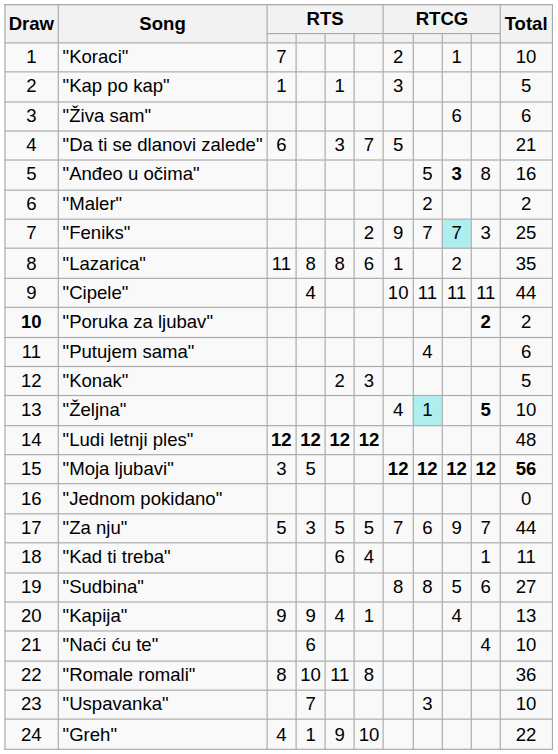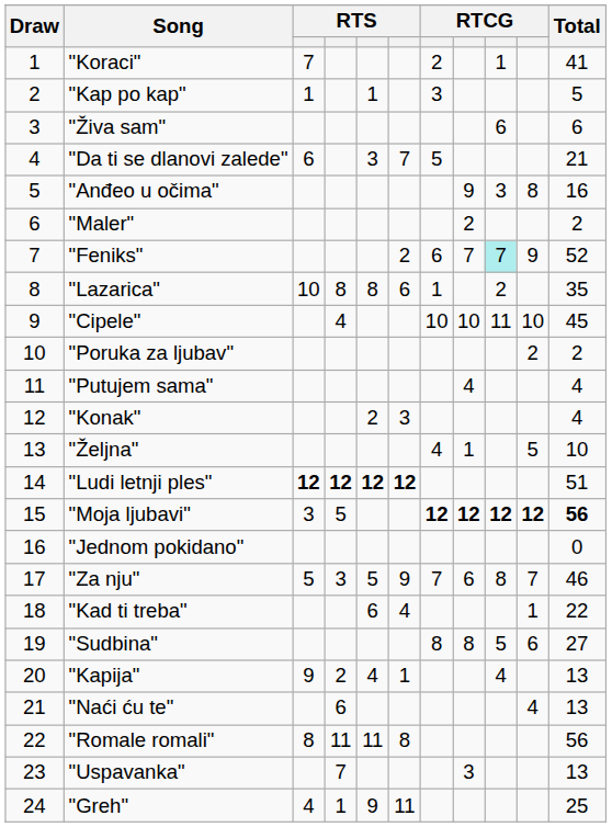"Koraci" | Total: 10 -> 41
"Anđeo u očima" | column 8: 5 -> 9
"Anđeo u očima" | column 9: bold -> normal
"Feniks" | column 7: 9 -> 6
"Feniks" | column 10: 3 -> 9
"Feniks" | Total: 25 -> 52
"Lazarica" | column 3: 11 -> 10
"Cipele" | column 8: 11 -> 10
"Cipele" | column 10: 11 -> 10
"Cipele" | Total: 44 -> 45
"Poruka za ljubav" | Draw: bold -> normal
"Poruka za ljubav" | column 10: bold -> normal
"Putujem sama" | Total: 6 -> 4
"Konak" | Total: 5 -> 4
"Željna" | column 8: paleturquoise background -> no background
"Željna" | column 10: bold -> normal
"Ludi letnji ples" | Total: 48 -> 51
"Za nju" | column 6: 5 -> 9
"Za nju" | column 9: 9 -> 8
"Za nju" | Total: 44 -> 46
"Kad ti treba" | Total: 11 -> 22
"Kapija" | column 4: 9 -> 2
"Naći ću te" | Total: 10 -> 13
"Romale romali" | column 4: 10 -> 11
"Romale romali" | Total: 36 -> 56
"Uspavanka" | Total: 10 -> 13
"Greh" | column 6: 10 -> 11
"Greh" | Total: 22 -> 25
